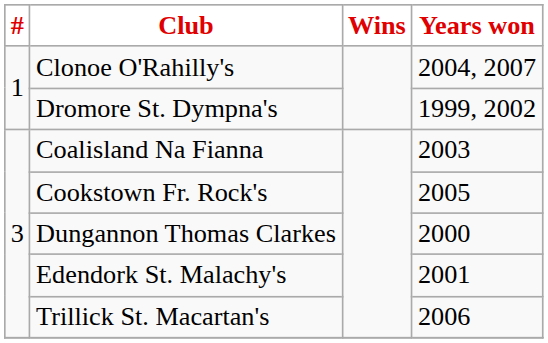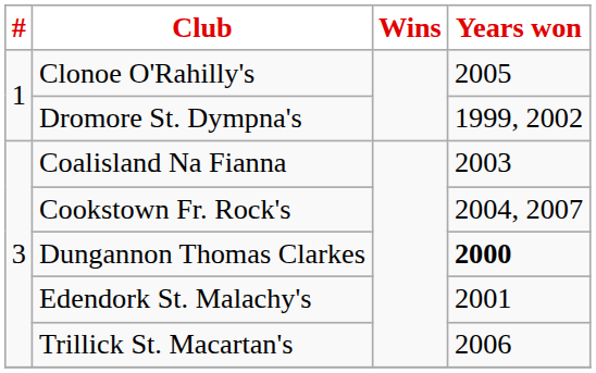Clonoe O'Rahilly's | Years won: 2004, 2007 -> 2005
Cookstown Fr. Rock's | Years won: 2005 -> 2004, 2007
Dungannon Thomas Clarkes | Years won: normal -> bold
